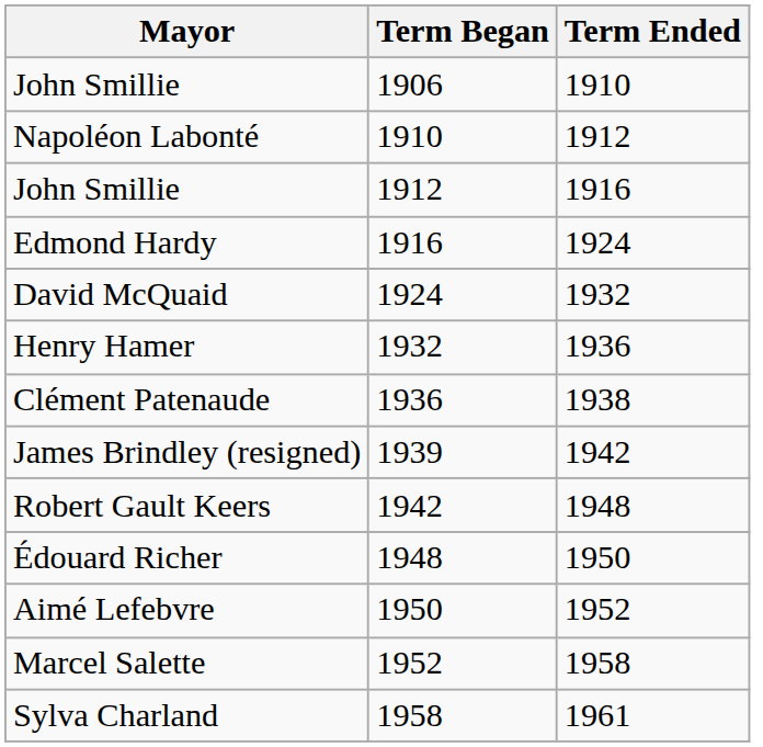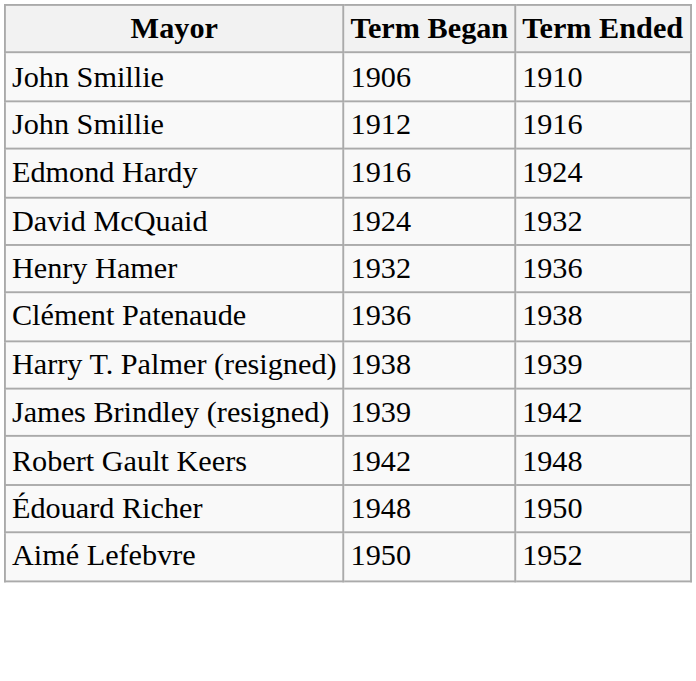- row: Napoléon Labonté | 1910 | 1912
+ row: Harry T. Palmer (resigned) | 1938 | 1939
- row: Marcel Salette | 1952 | 1958
- row: Sylva Charland | 1958 | 1961
